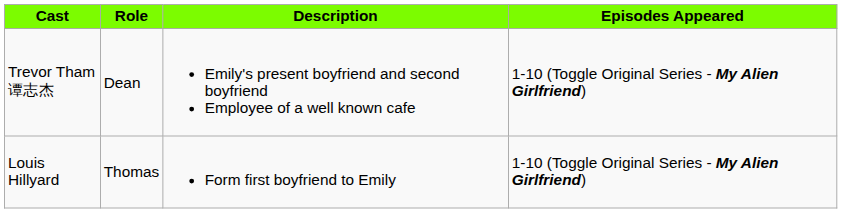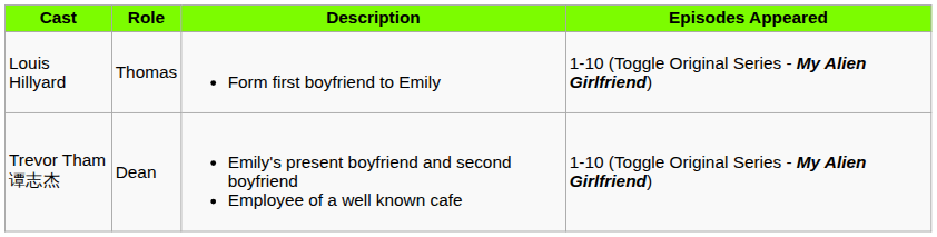rows swapped: Trevor Tham 谭志杰 <-> Louis Hillyard
